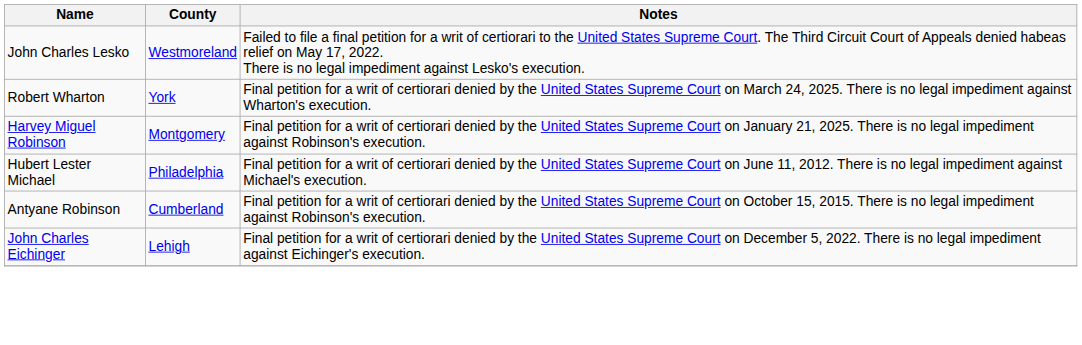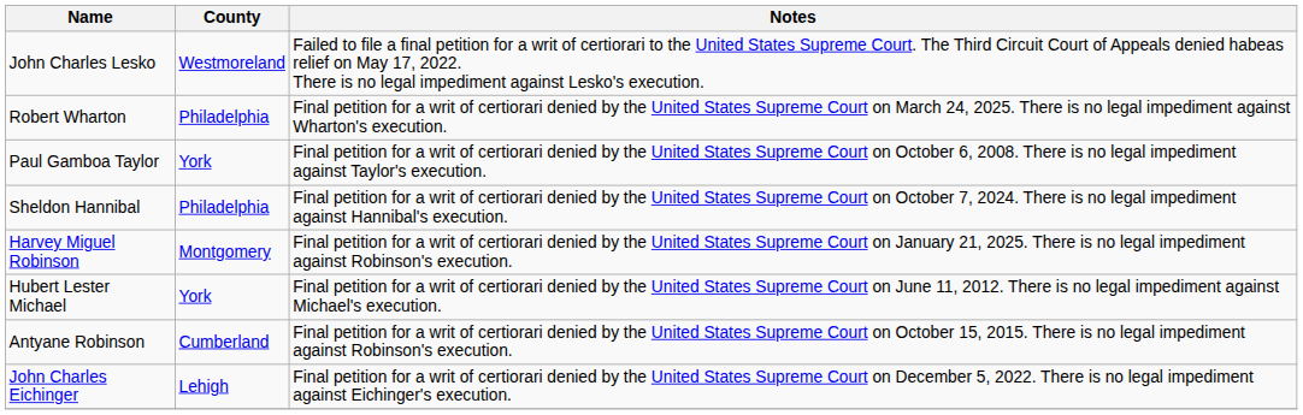Robert Wharton | County: York -> Philadelphia
+ row: Paul Gamboa Taylor | York | Final petition for a writ of certiorari denied by the United States Supreme Court on October 6, 2008. There is no legal impediment against Taylor's execution.
+ row: Sheldon Hannibal | Philadelphia | Final petition for a writ of certiorari denied by the United States Supreme Court on October 7, 2024. There is no legal impediment against Hannibal's execution.
Hubert Lester Michael | County: Philadelphia -> York
